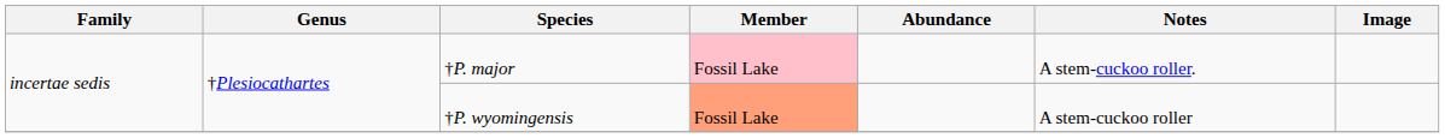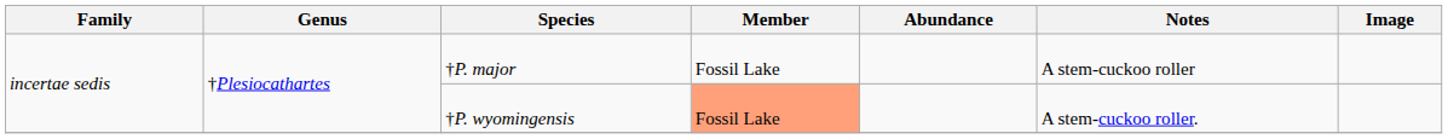†P. major | Member: pink background -> no background
†P. major | Notes: A stem-cuckoo roller. -> A stem-cuckoo roller
†P. wyomingensis | Notes: A stem-cuckoo roller -> A stem-cuckoo roller.
